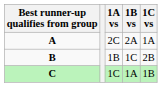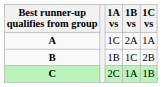A | 1A vs: 2C -> 1C
C | 1A vs: 1C -> 2C
